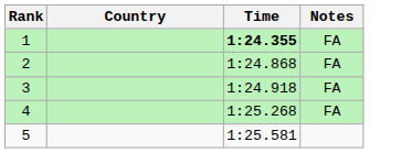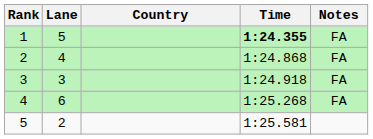+ column: Lane | 5 | 4 | 3 | 6 | 2
